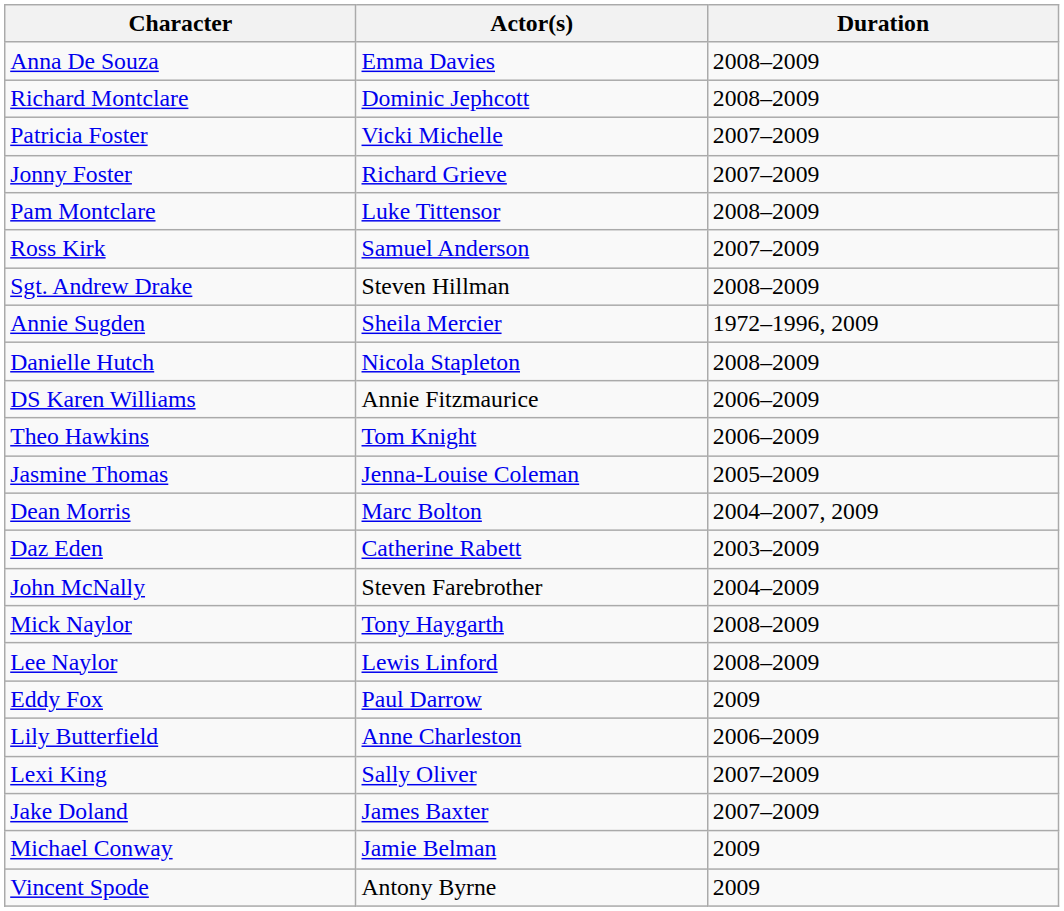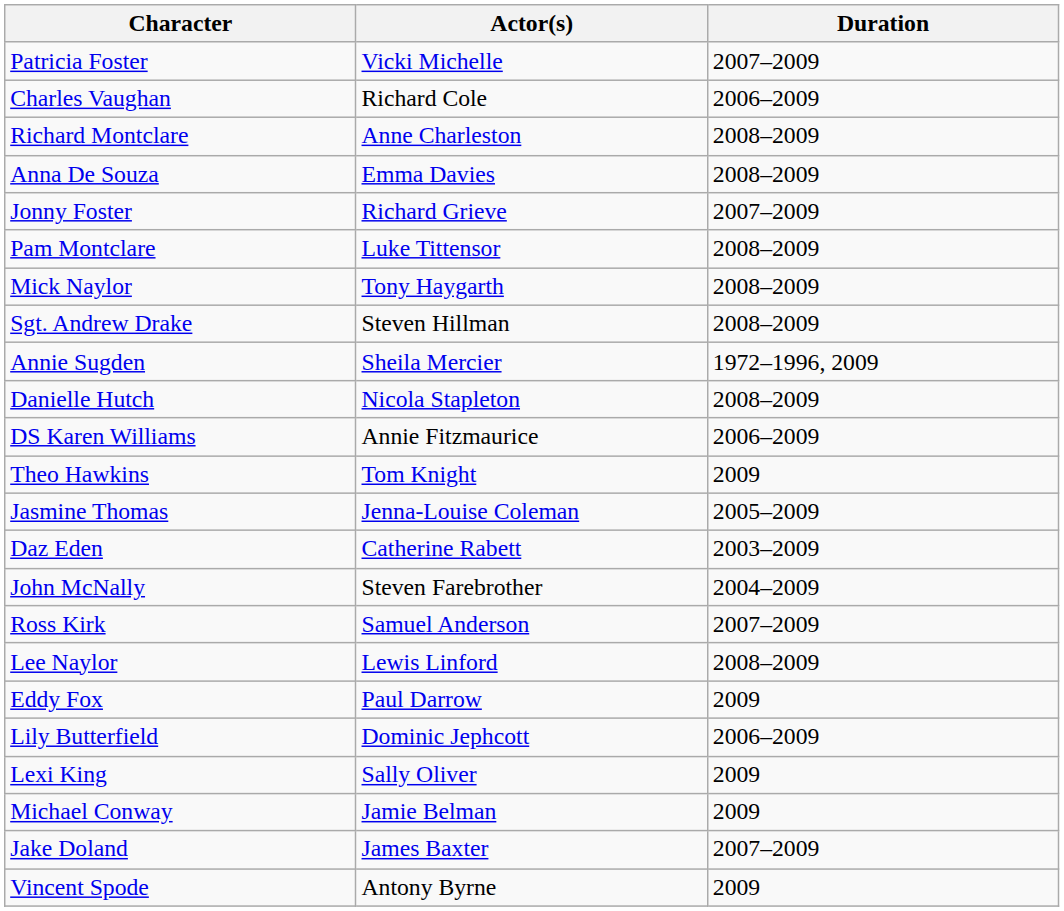rows swapped: Anna De Souza <-> Patricia Foster
+ row: Charles Vaughan | Richard Cole | 2006–2009
Richard Montclare | Actor(s): Dominic Jephcott -> Anne Charleston
rows swapped: Ross Kirk <-> Mick Naylor
Theo Hawkins | Duration: 2006–2009 -> 2009
- row: Dean Morris | Marc Bolton | 2004–2007, 2009
Lily Butterfield | Actor(s): Anne Charleston -> Dominic Jephcott
Lexi King | Duration: 2007–2009 -> 2009
rows swapped: Jake Doland <-> Michael Conway
